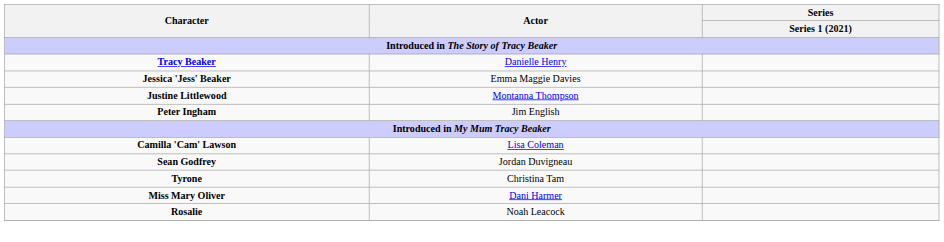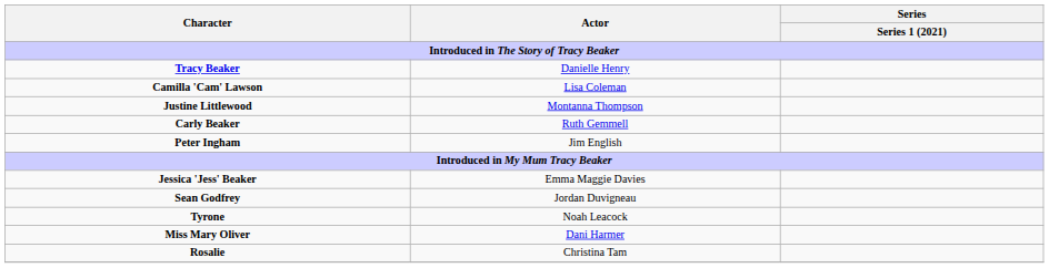rows swapped: Camilla 'Cam' Lawson <-> Jessica 'Jess' Beaker
+ row: Carly Beaker | Ruth Gemmell
Tyrone | Actor: Christina Tam -> Noah Leacock
Rosalie | Actor: Noah Leacock -> Christina Tam
